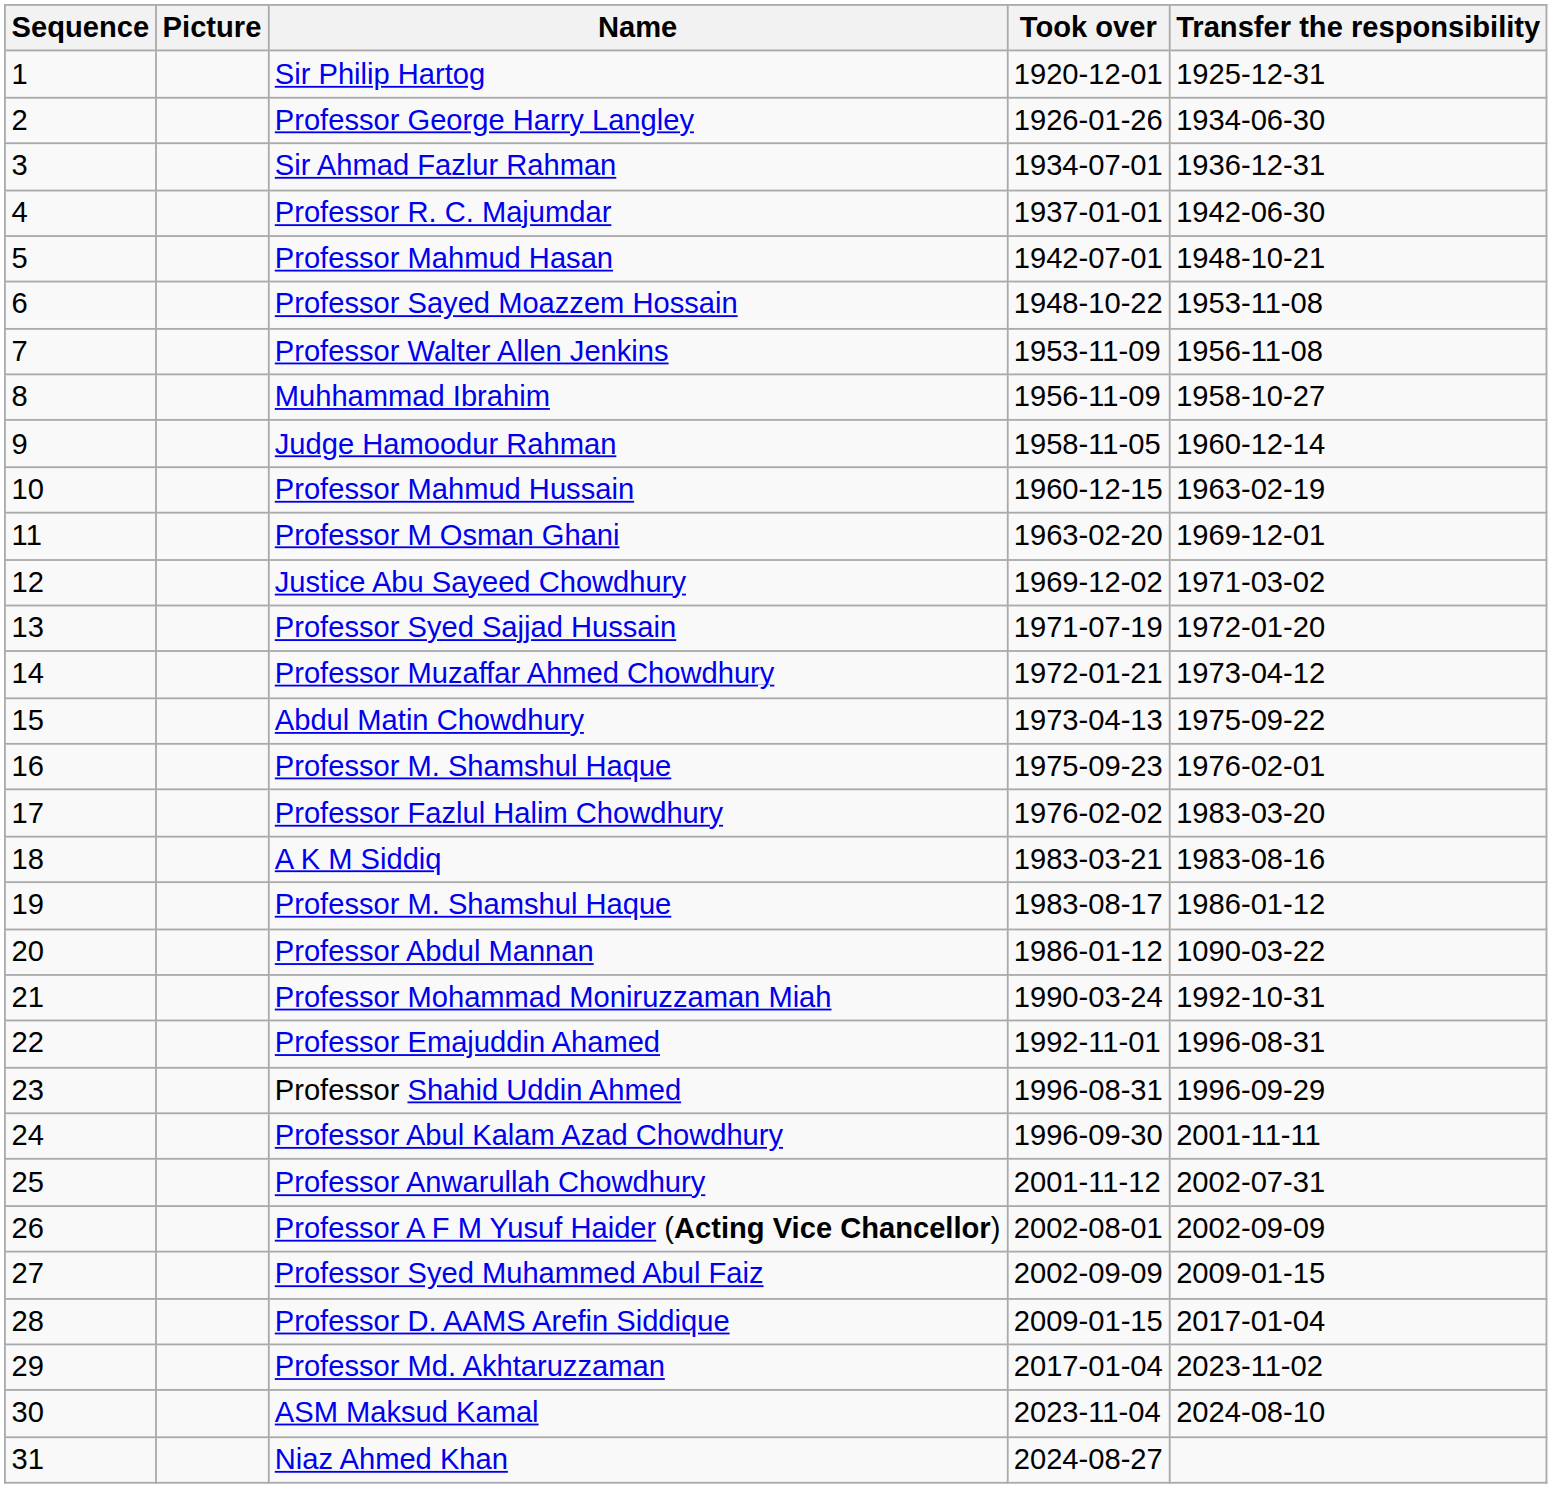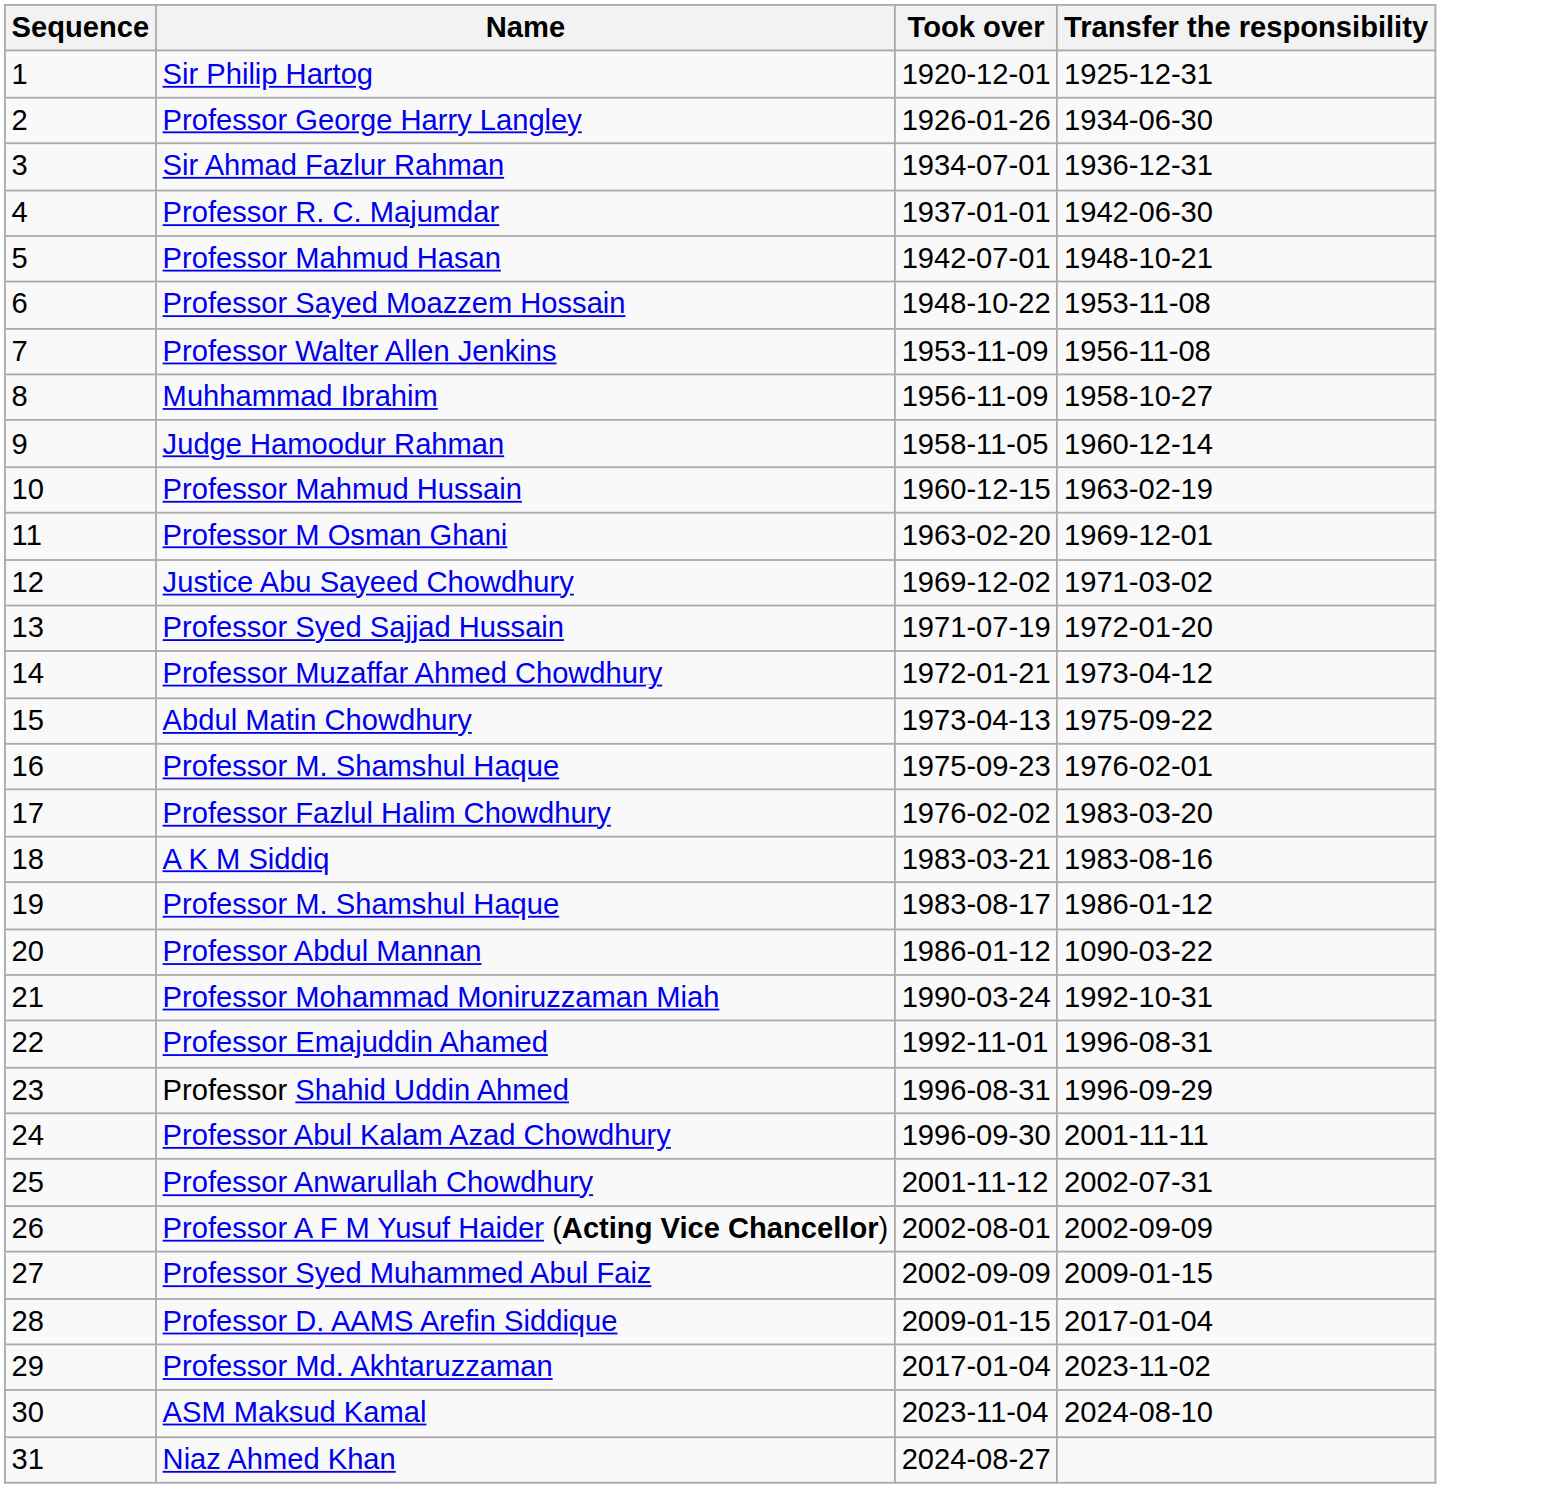- column: Picture
